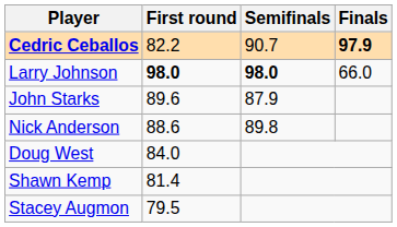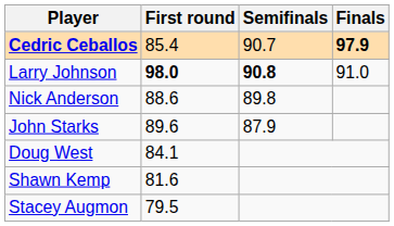Cedric Ceballos | First round: 82.2 -> 85.4
Larry Johnson | Semifinals: 98.0 -> 90.8
Larry Johnson | Finals: 66.0 -> 91.0
rows swapped: Nick Anderson <-> John Starks
Doug West | First round: 84.0 -> 84.1
Shawn Kemp | First round: 81.4 -> 81.6
